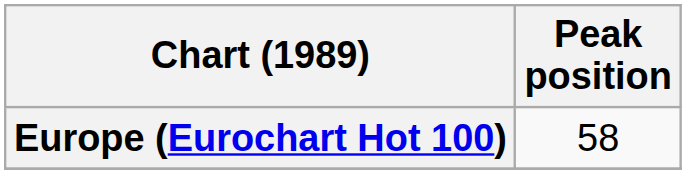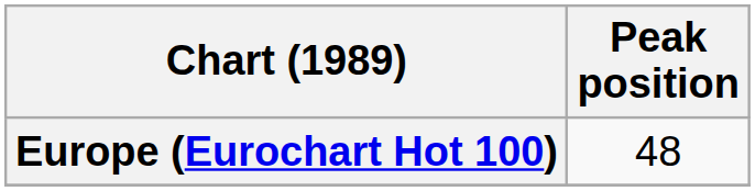Europe (Eurochart Hot 100) | Peak position: 58 -> 48
